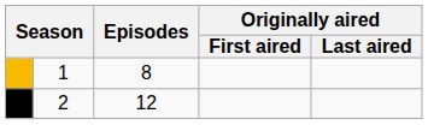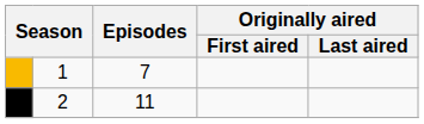1 | Episodes: 8 -> 7
2 | Episodes: 12 -> 11
